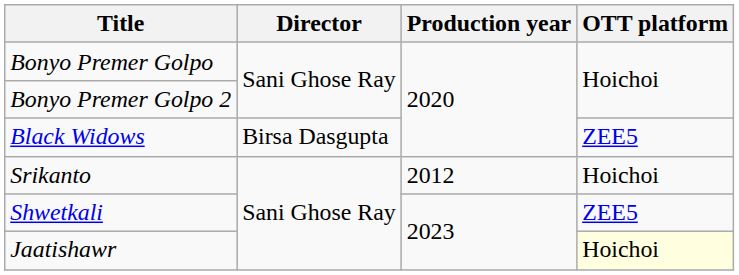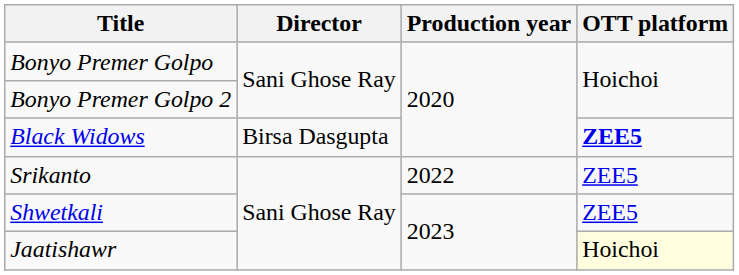Black Widows | OTT platform: normal -> bold
Srikanto | Production year: 2012 -> 2022
Srikanto | OTT platform: Hoichoi -> ZEE5
